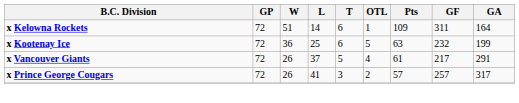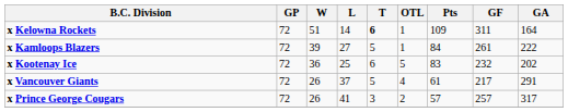x Kelowna Rockets | T: normal -> bold
+ row: x Kamloops Blazers | 72 | 39 | 27 | 5 | 1 | 84 | 261 | 222
x Kootenay Ice | Pts: 63 -> 83
x Kootenay Ice | GA: 199 -> 202
